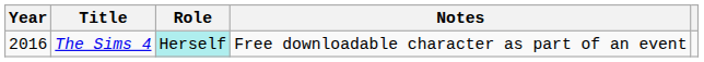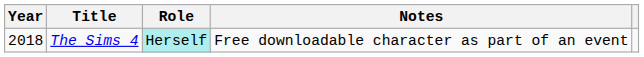The Sims 4 | Year: 2016 -> 2018
